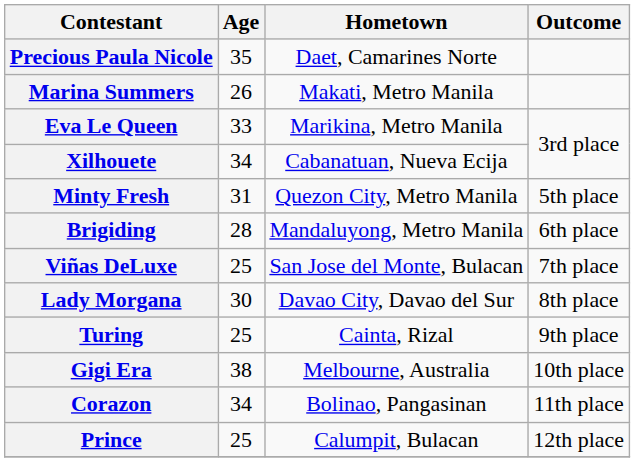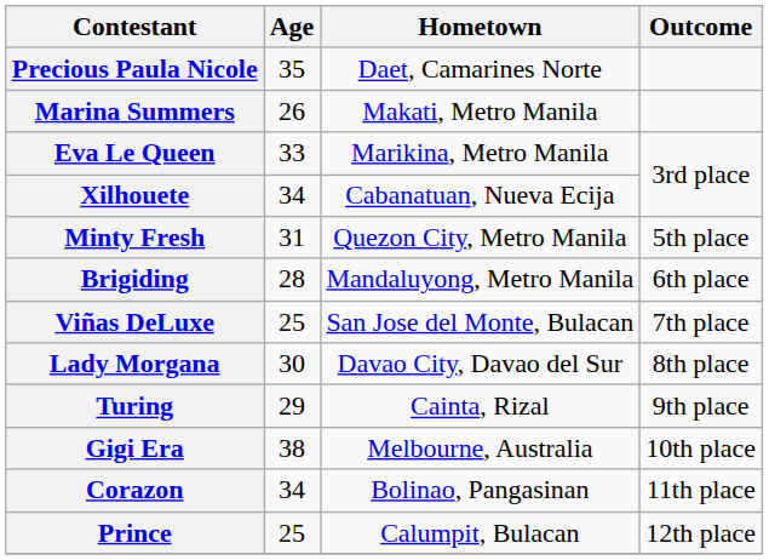Turing | Age: 25 -> 29
